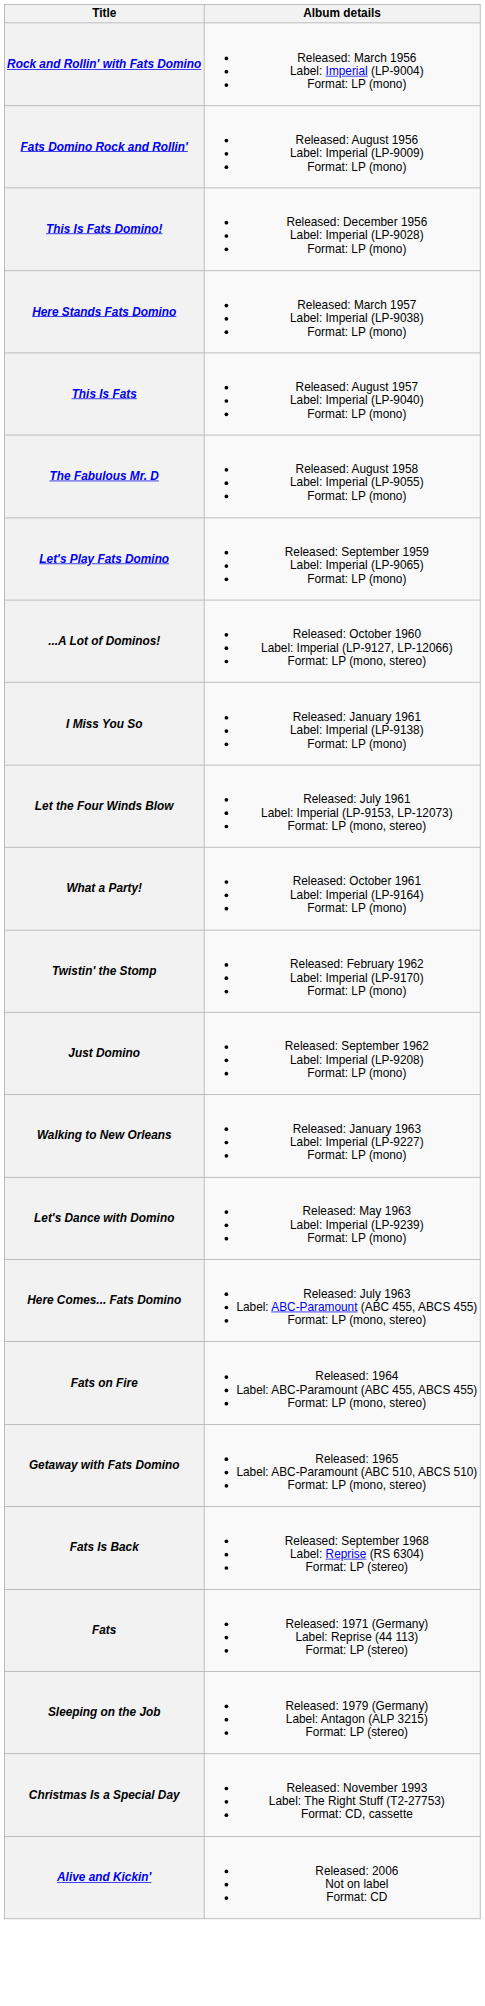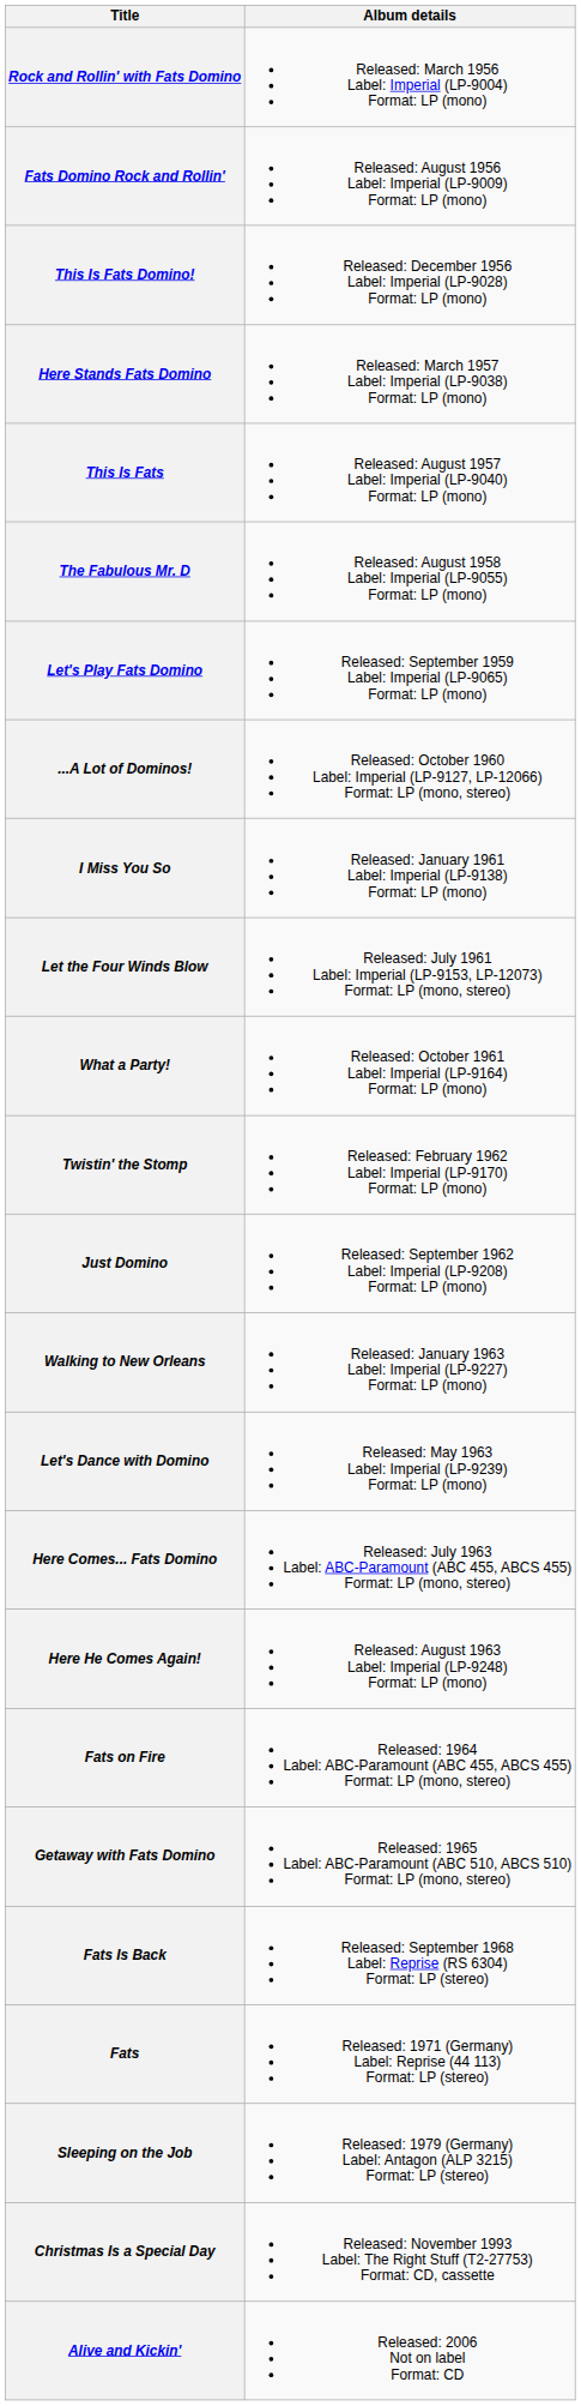+ row: Here He Comes Again! | Released: August 1963 Label: Imperial (LP-9248) Format: LP (mono)
